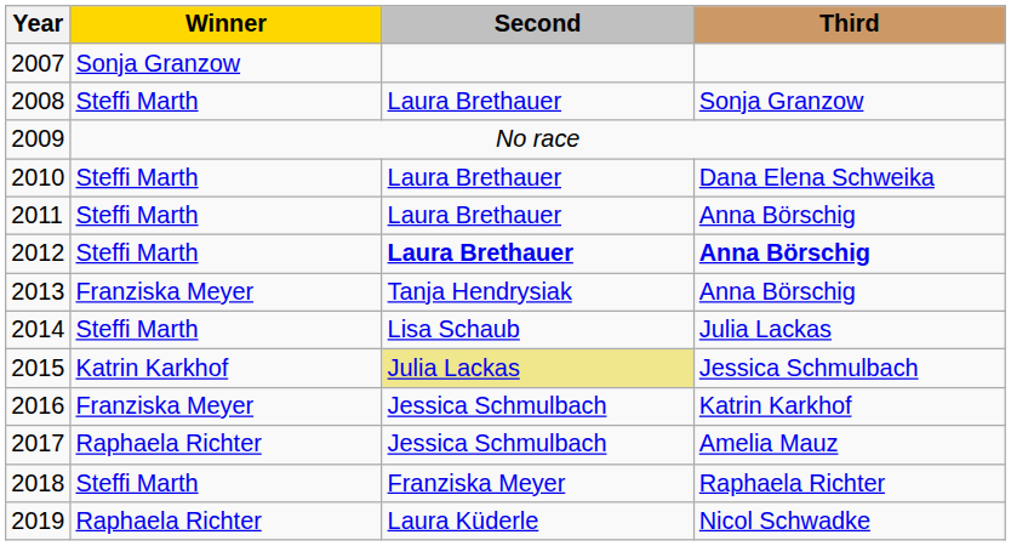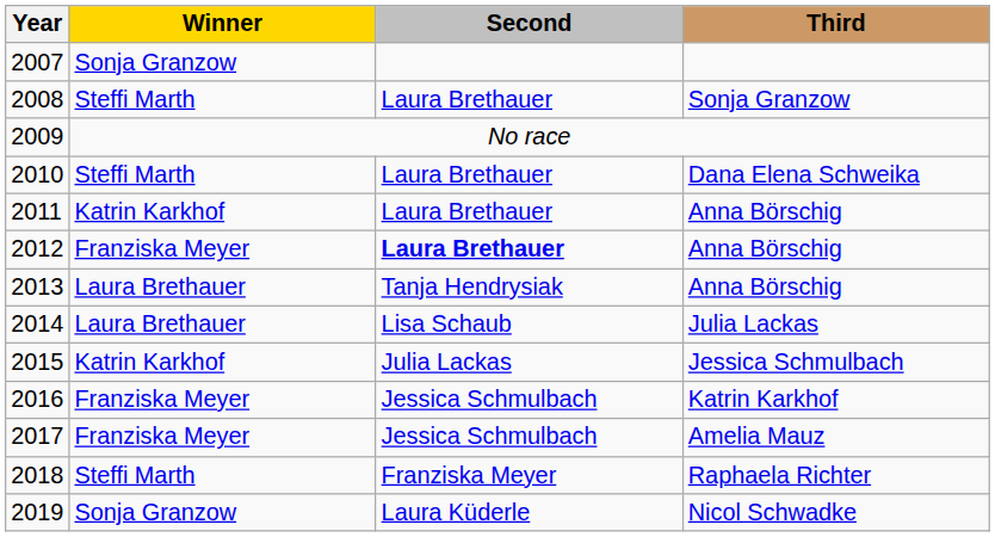2011 | Winner: Steffi Marth -> Katrin Karkhof
2012 | Winner: Steffi Marth -> Franziska Meyer
2012 | Third: bold -> normal
2013 | Winner: Franziska Meyer -> Laura Brethauer
2014 | Winner: Steffi Marth -> Laura Brethauer
2015 | Second: khaki background -> no background
2017 | Winner: Raphaela Richter -> Franziska Meyer
2019 | Winner: Raphaela Richter -> Sonja Granzow
